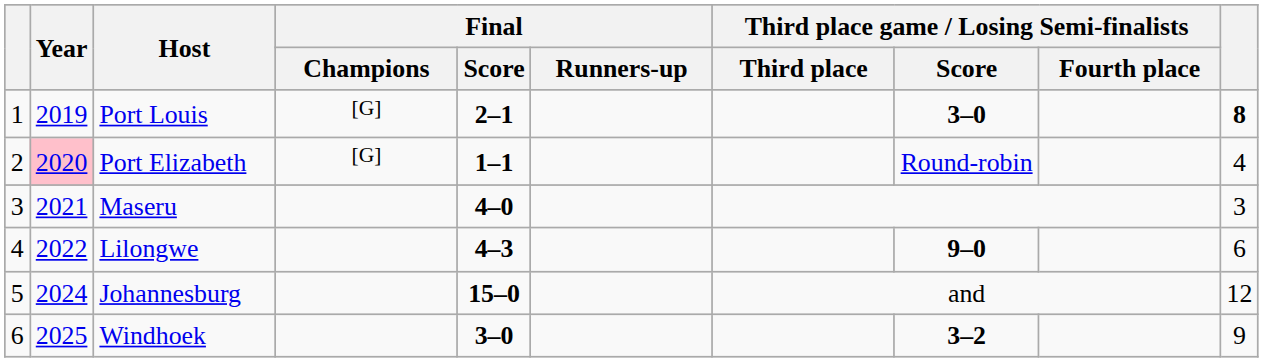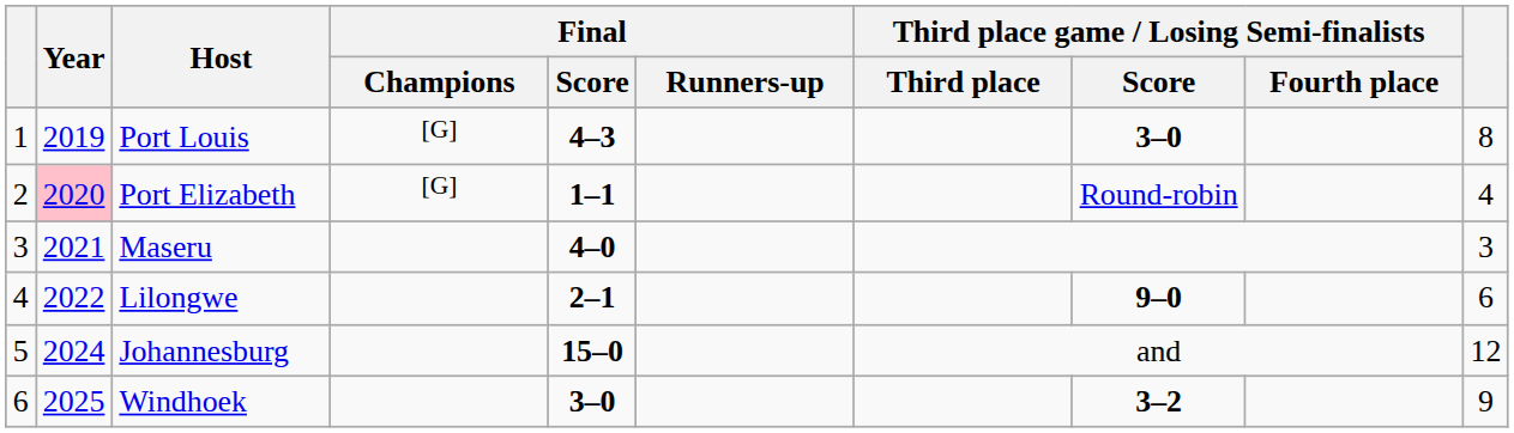Port Louis | Final / Score: 2–1 -> 4–3
Port Louis | column 10: bold -> normal
Lilongwe | Final / Score: 4–3 -> 2–1
